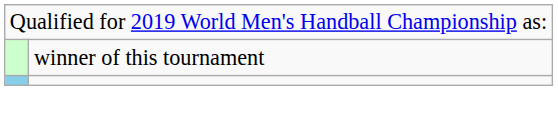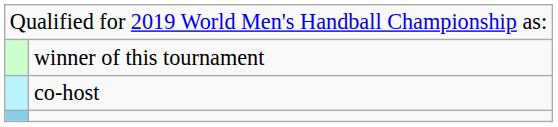+ row: co-host
